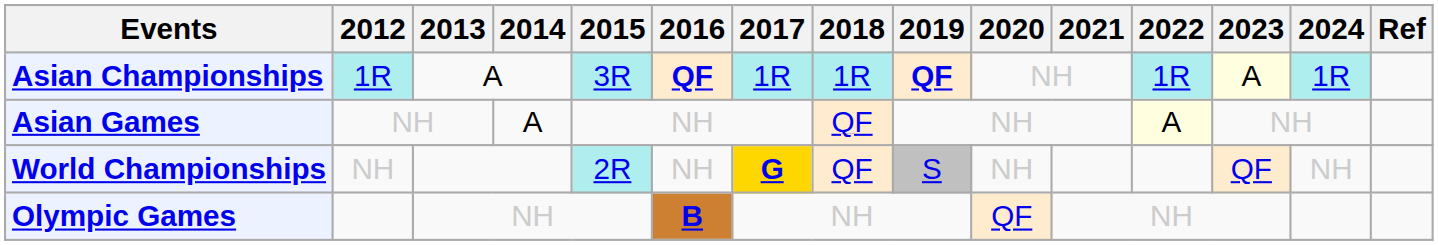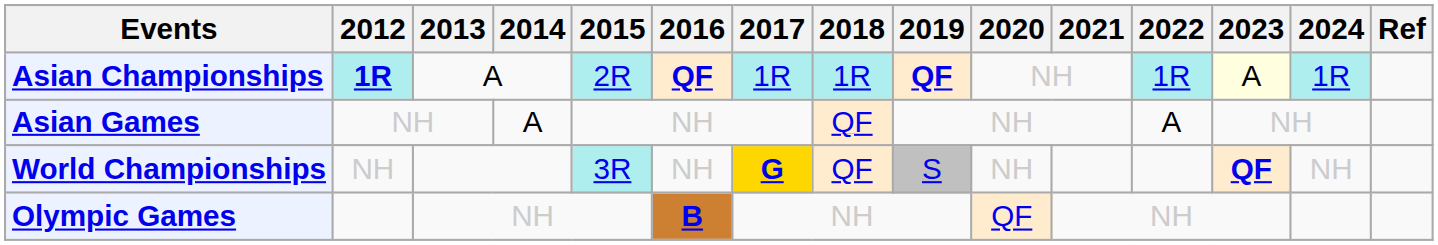Asian Championships | 2012: normal -> bold
Asian Championships | 2015: 3R -> 2R
Asian Games | 2022: lightyellow background -> no background
World Championships | 2015: 2R -> 3R
World Championships | 2023: normal -> bold
